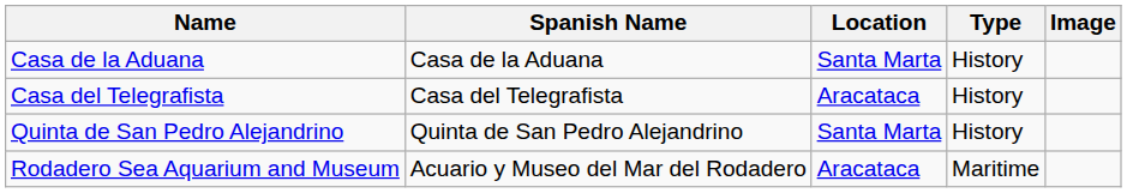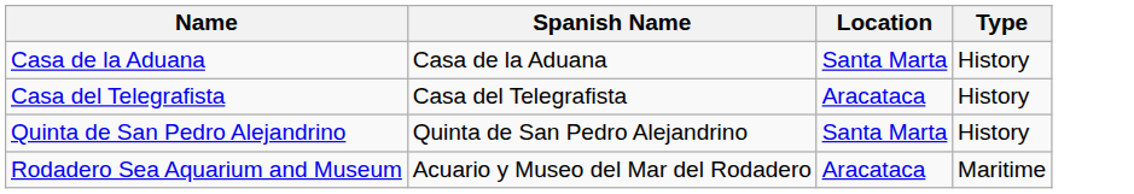- column: Image
